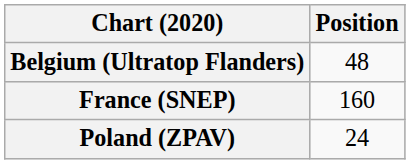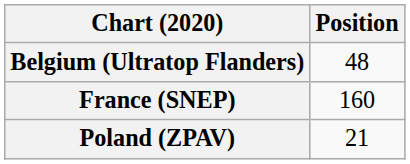Poland (ZPAV) | Position: 24 -> 21
